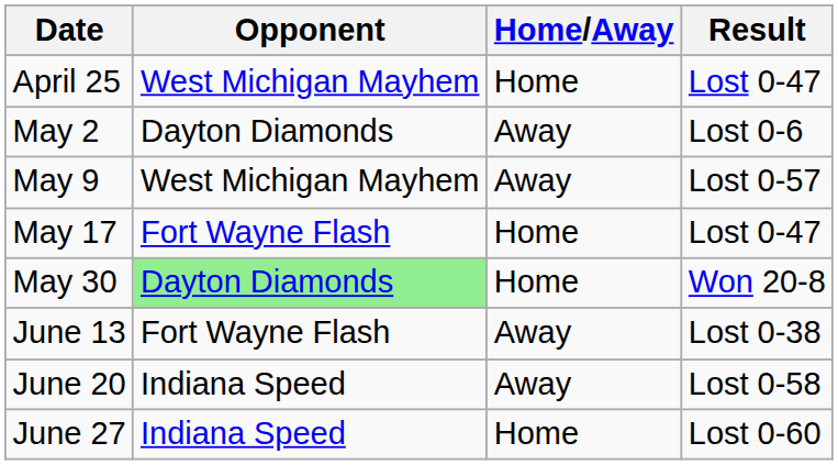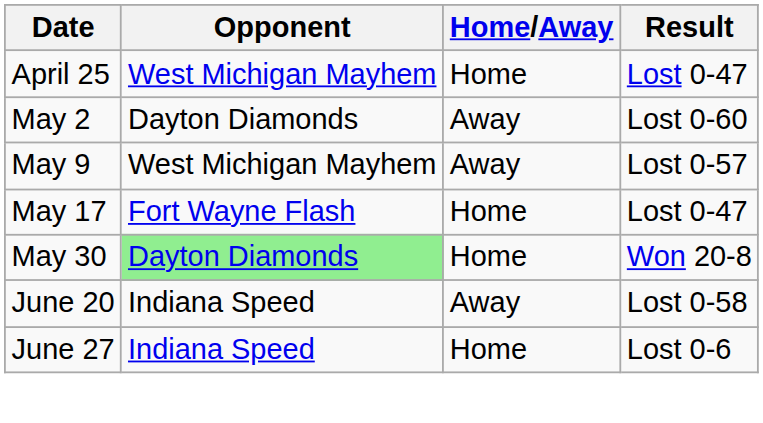May 2 | Result: Lost 0-6 -> Lost 0-60
- row: June 13 | Fort Wayne Flash | Away | Lost 0-38
June 27 | Result: Lost 0-60 -> Lost 0-6
